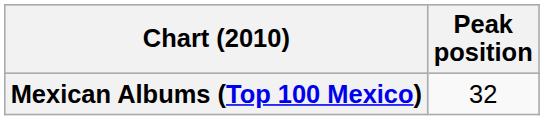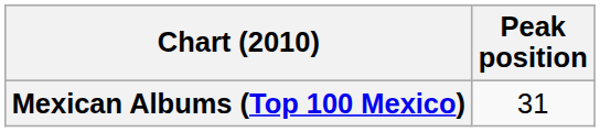Mexican Albums (Top 100 Mexico) | Peak position: 32 -> 31
